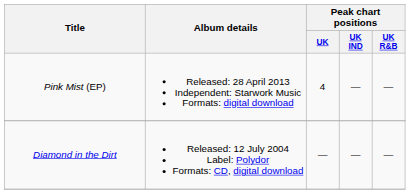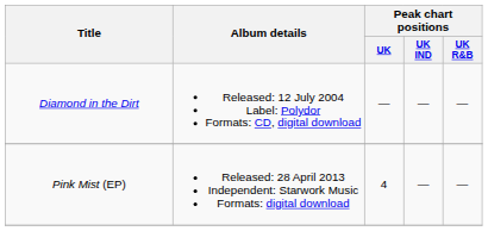rows swapped: Diamond in the Dirt <-> Pink Mist (EP)
